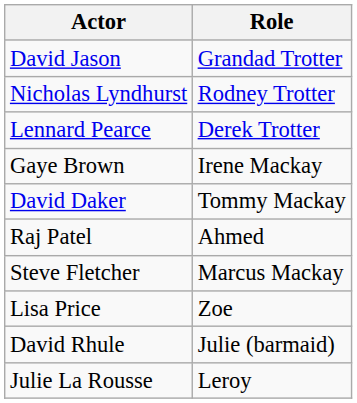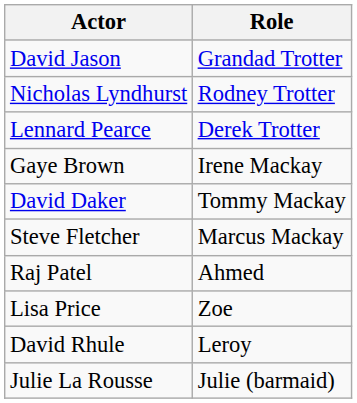rows swapped: Raj Patel <-> Steve Fletcher
David Rhule | Role: Julie (barmaid) -> Leroy
Julie La Rousse | Role: Leroy -> Julie (barmaid)
